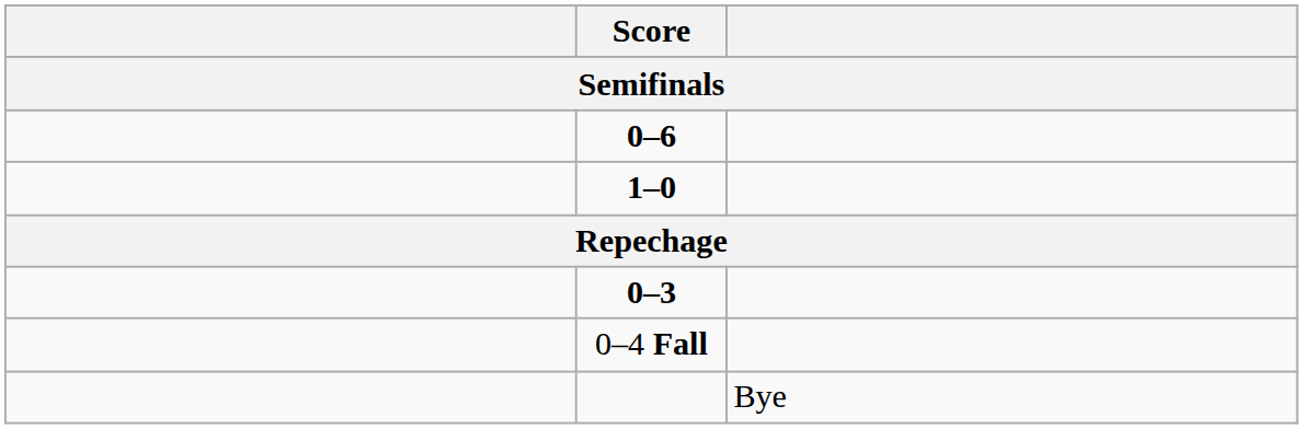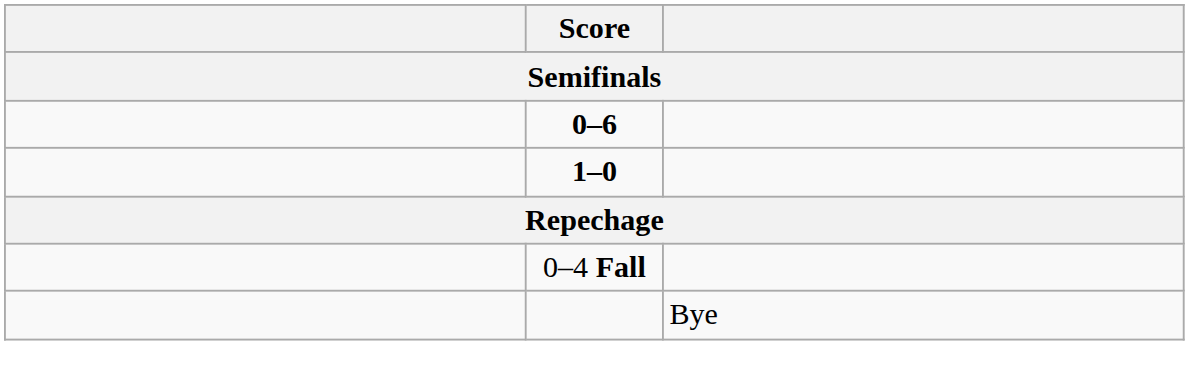- row: 0–3
